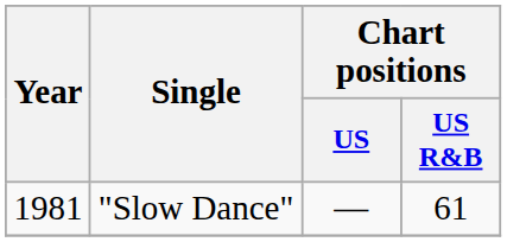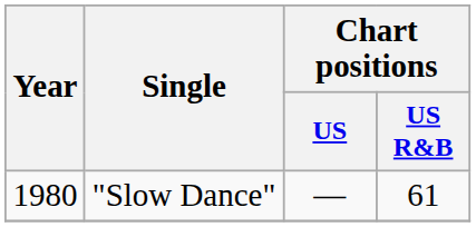"Slow Dance" | Year: 1981 -> 1980
